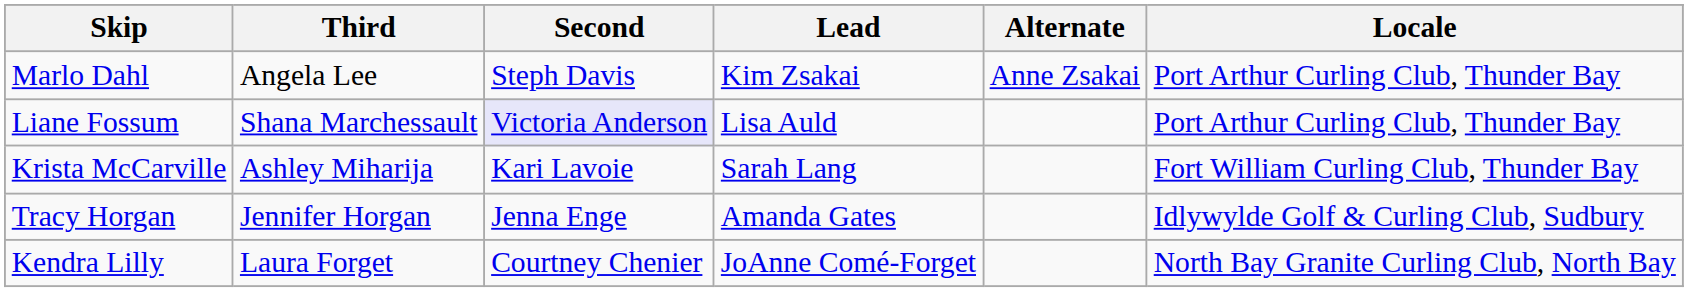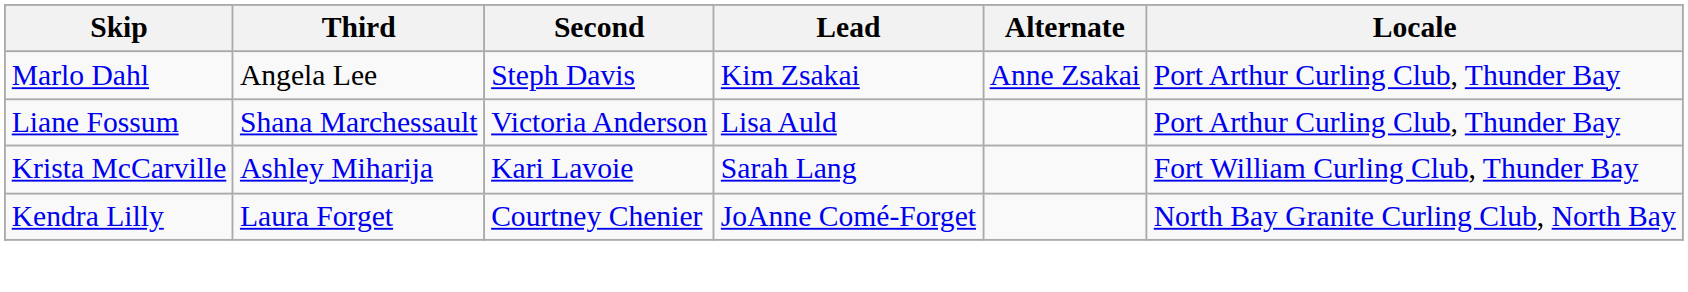Liane Fossum | Second: lavender background -> no background
- row: Tracy Horgan | Jennifer Horgan | Jenna Enge | Amanda Gates | Idlywylde Golf & Curling Club, Sudbury
